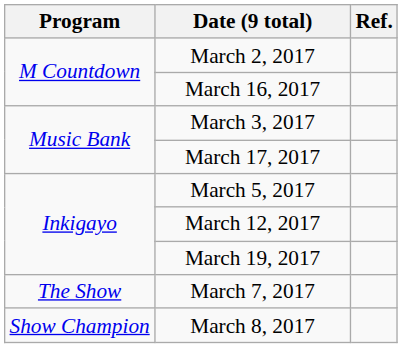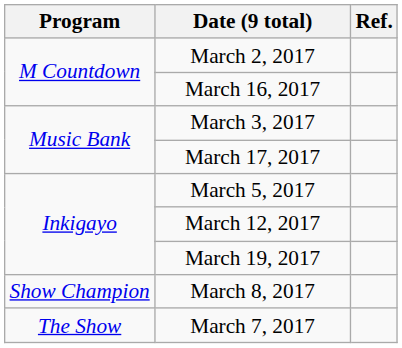rows swapped: March 7, 2017 <-> March 8, 2017
